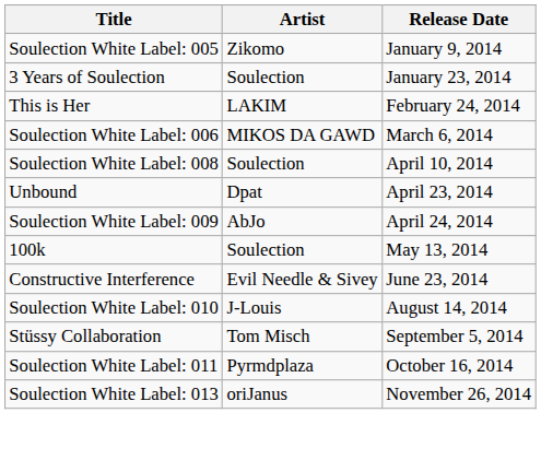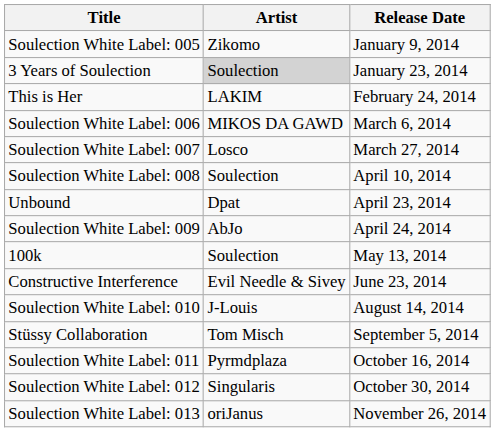3 Years of Soulection | Artist: no background -> lightgrey background
+ row: Soulection White Label: 007 | Losco | March 27, 2014
+ row: Soulection White Label: 012 | Singularis | October 30, 2014
